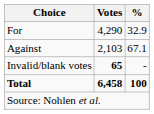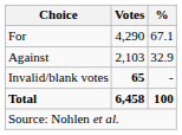For | %: 32.9 -> 67.1
Against | %: 67.1 -> 32.9
